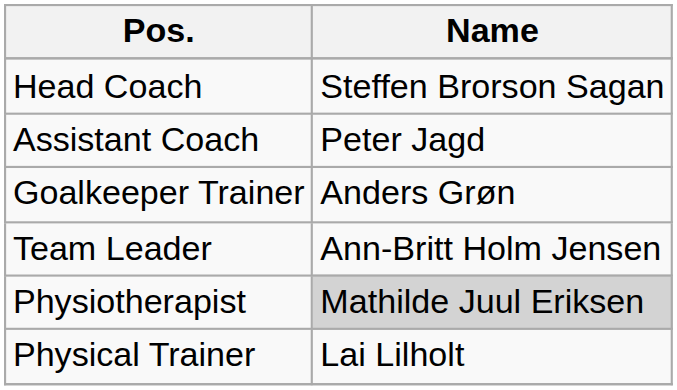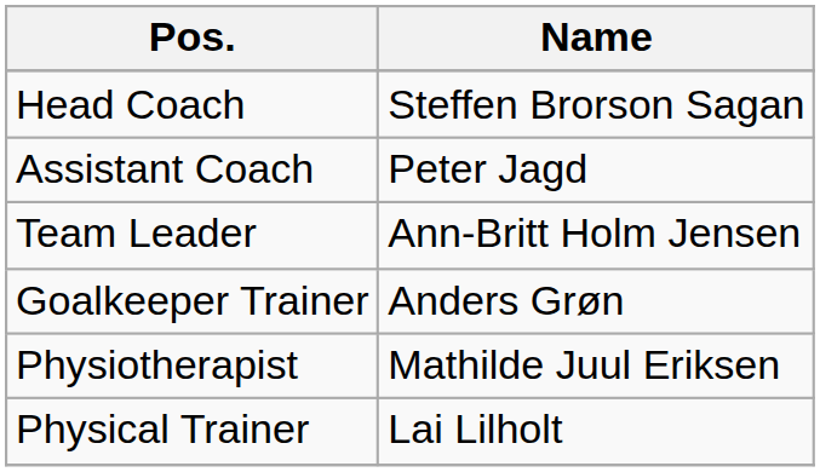rows swapped: Team Leader <-> Goalkeeper Trainer
Physiotherapist | Name: lightgrey background -> no background
